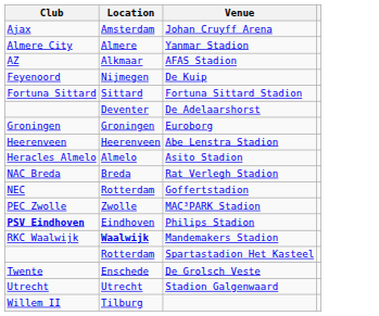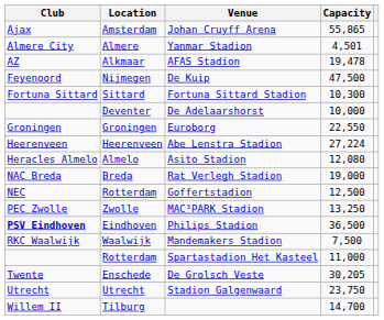+ column: Capacity | 55,865 | 4,501 | 19,478 | 47,500 | 10,300 | 10,000 | 22,550 | 27,224 | 12,080 | 19,000 | 12,500 | 13,250 | 36,500 | 7,500 | 11,000 | 30,205 | 23,750 | 14,700
Mandemakers Stadion | Location: bold -> normal
